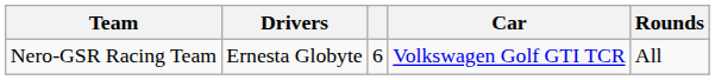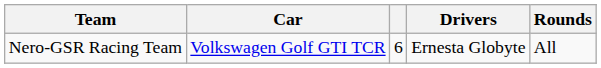columns swapped: Car <-> Drivers
